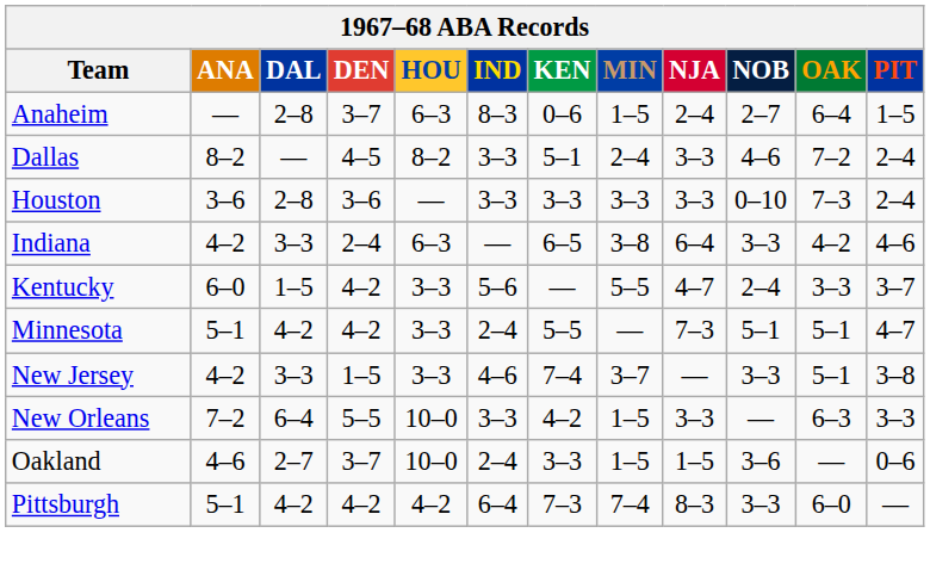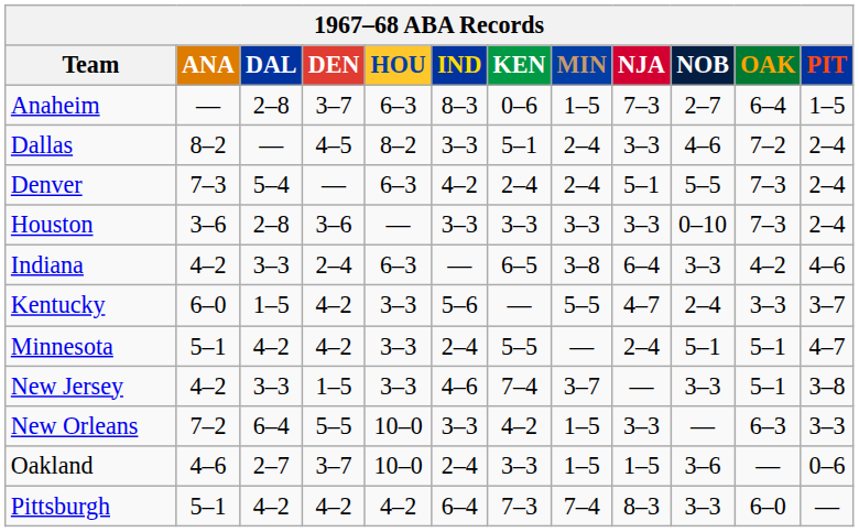Anaheim | NJA: 2–4 -> 7–3
+ row: Denver | 7–3 | 5–4 | — | 6–3 | 4–2 | 2–4 | 2–4 | 5–1 | 5–5 | 7–3 | 2–4
Minnesota | NJA: 7–3 -> 2–4
